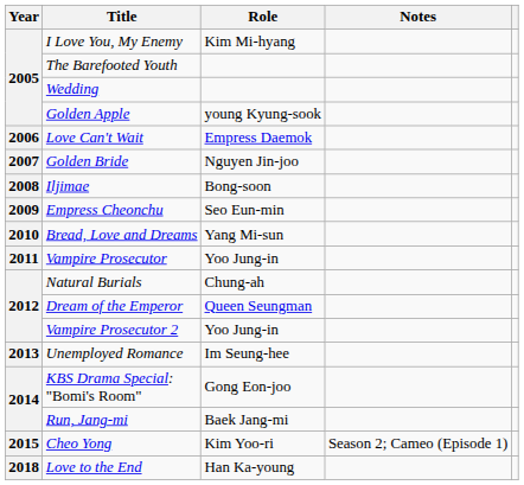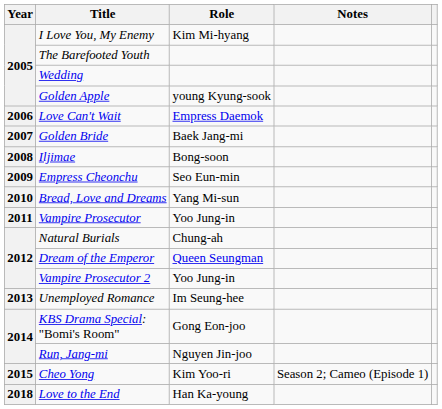Golden Bride | Role: Nguyen Jin-joo -> Baek Jang-mi
Run, Jang-mi | Role: Baek Jang-mi -> Nguyen Jin-joo
